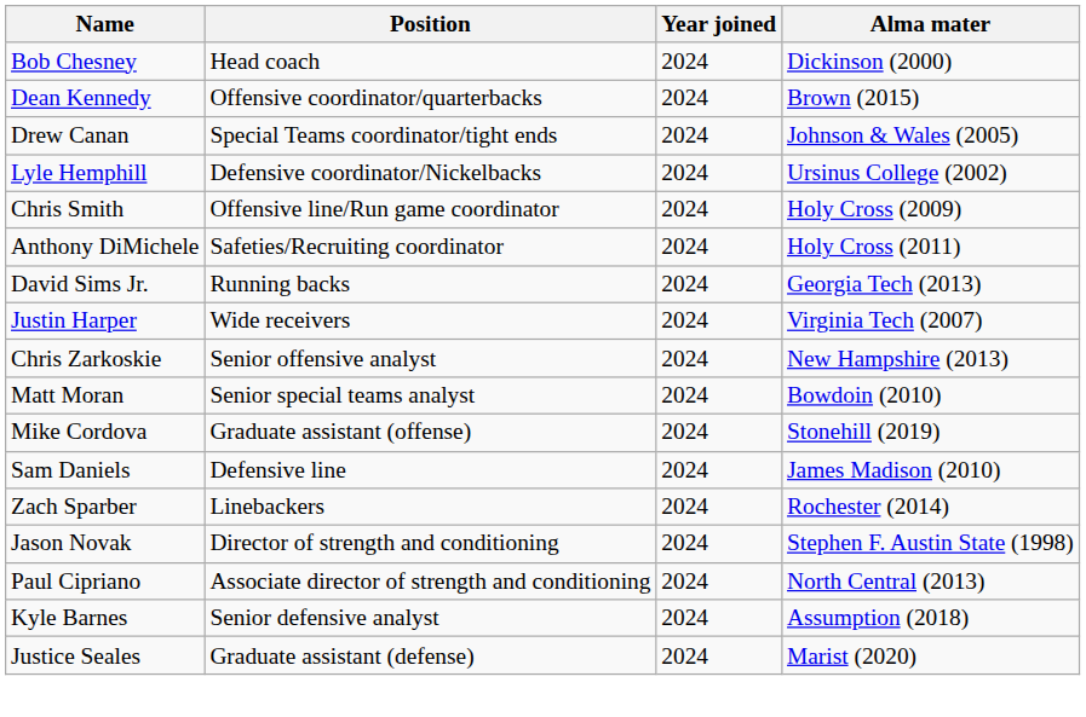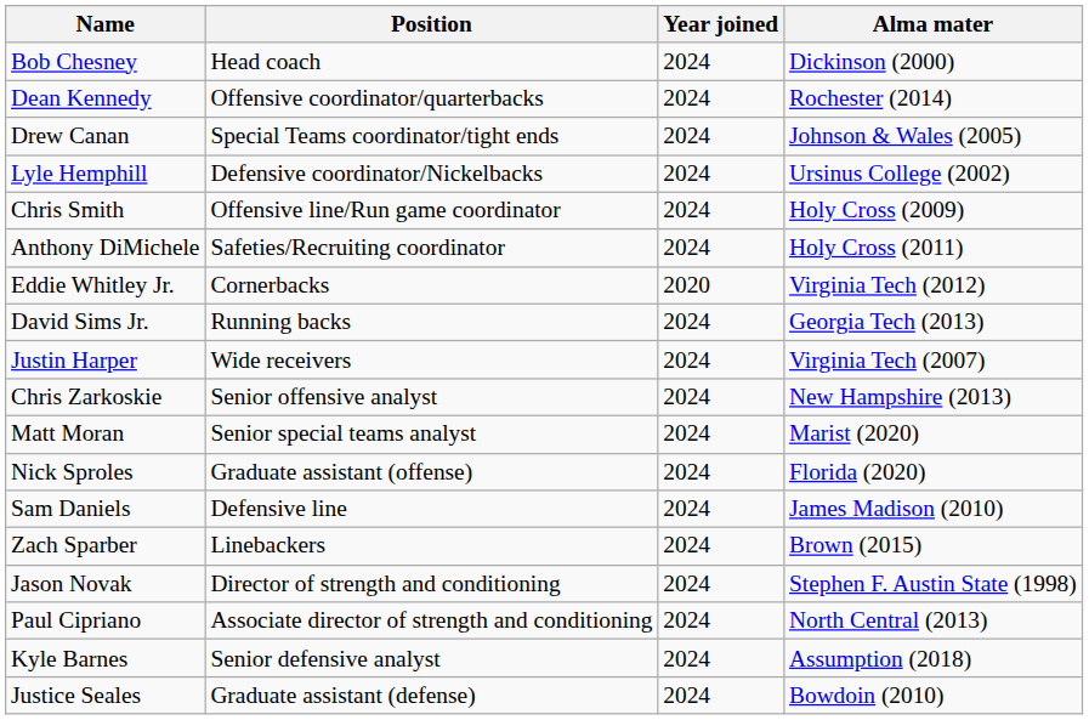Dean Kennedy | Alma mater: Brown (2015) -> Rochester (2014)
+ row: Eddie Whitley Jr. | Cornerbacks | 2020 | Virginia Tech (2012)
Matt Moran | Alma mater: Bowdoin (2010) -> Marist (2020)
- row: Mike Cordova | Graduate assistant (offense) | 2024 | Stonehill (2019)
+ row: Nick Sproles | Graduate assistant (offense) | 2024 | Florida (2020)
Zach Sparber | Alma mater: Rochester (2014) -> Brown (2015)
Justice Seales | Alma mater: Marist (2020) -> Bowdoin (2010)
